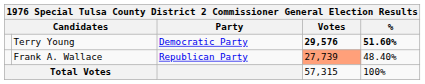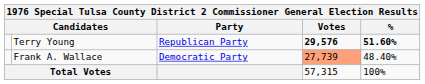Terry Young | Party: Democratic Party -> Republican Party
Frank A. Wallace | Party: Republican Party -> Democratic Party
